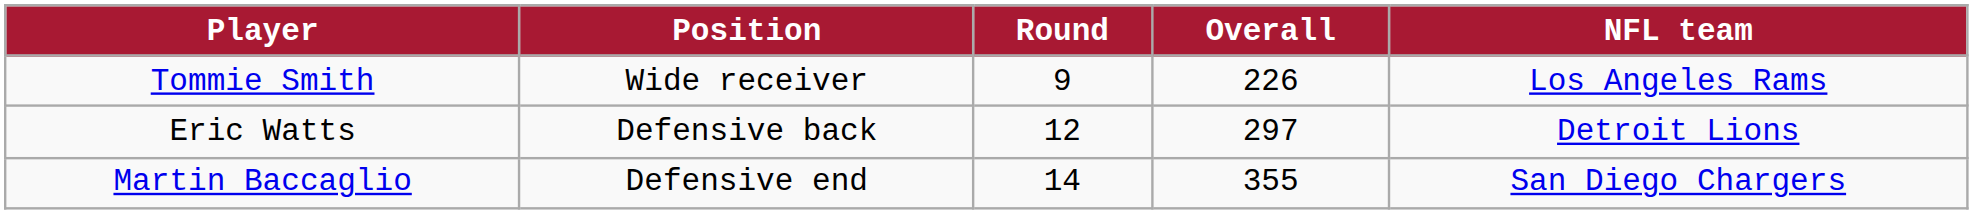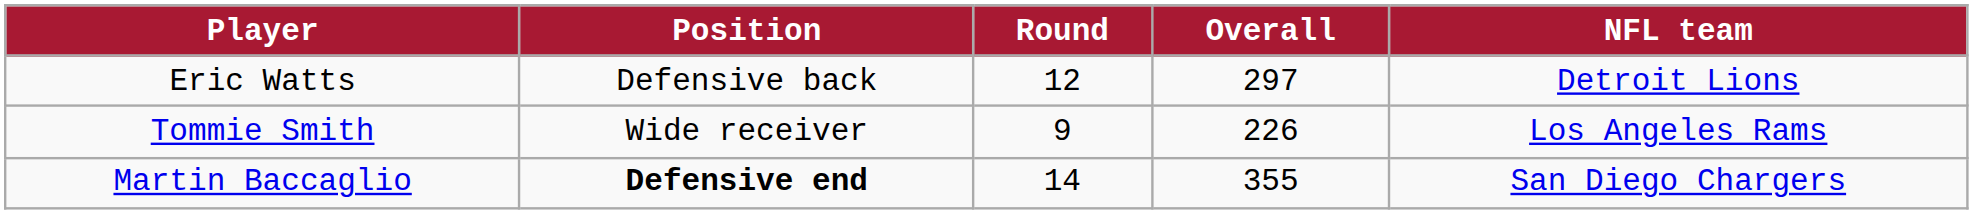rows swapped: Tommie Smith <-> Eric Watts
Martin Baccaglio | Position: normal -> bold
